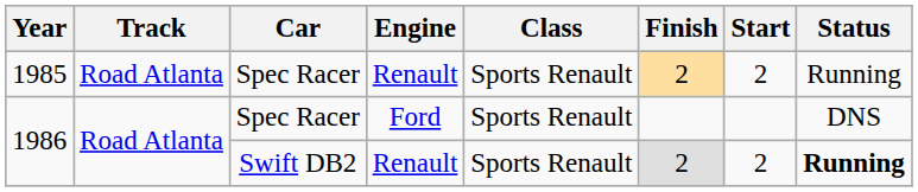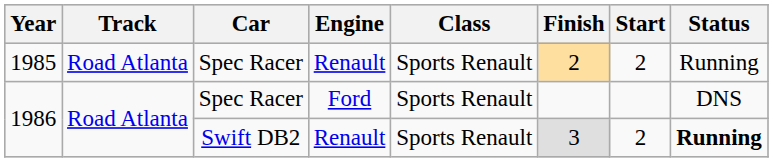1986 / Swift DB2 | Finish: 2 -> 3
